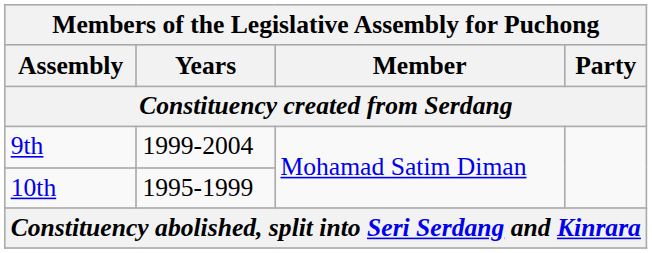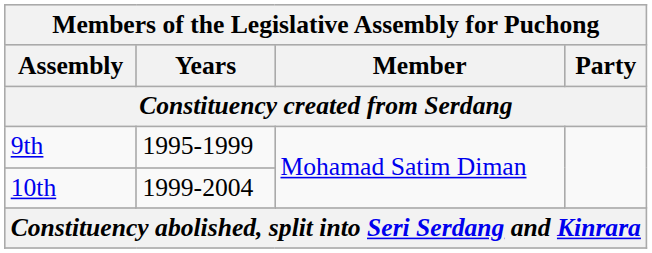9th | Years: 1999-2004 -> 1995-1999
10th | Years: 1995-1999 -> 1999-2004
